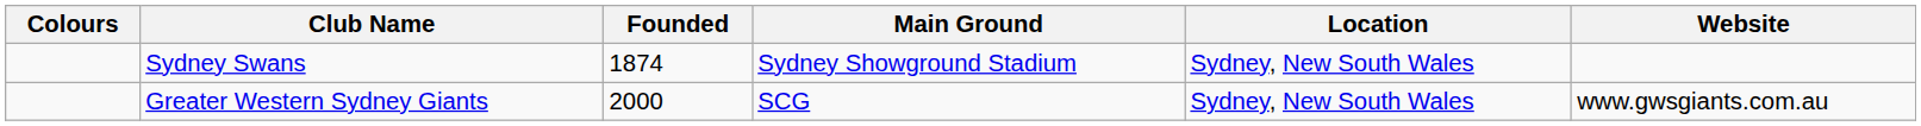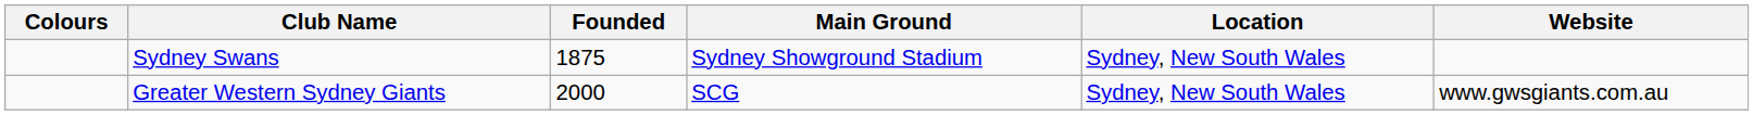Sydney Swans | Founded: 1874 -> 1875
